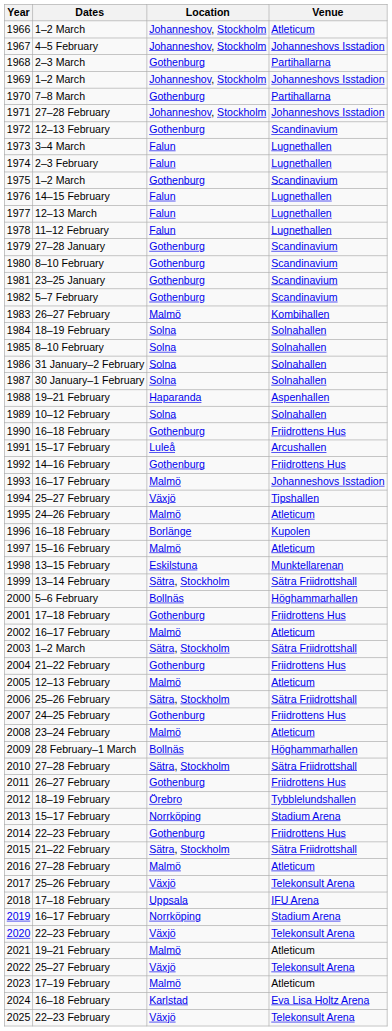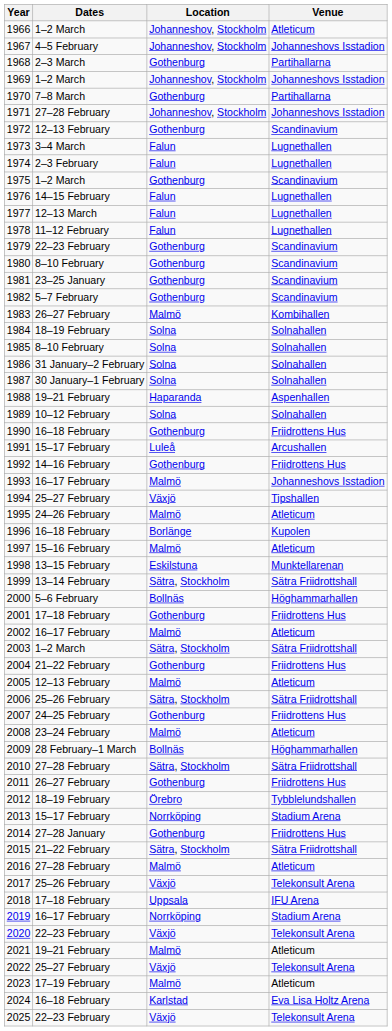1979 | Dates: 27–28 January -> 22–23 February
2014 | Dates: 22–23 February -> 27–28 January
